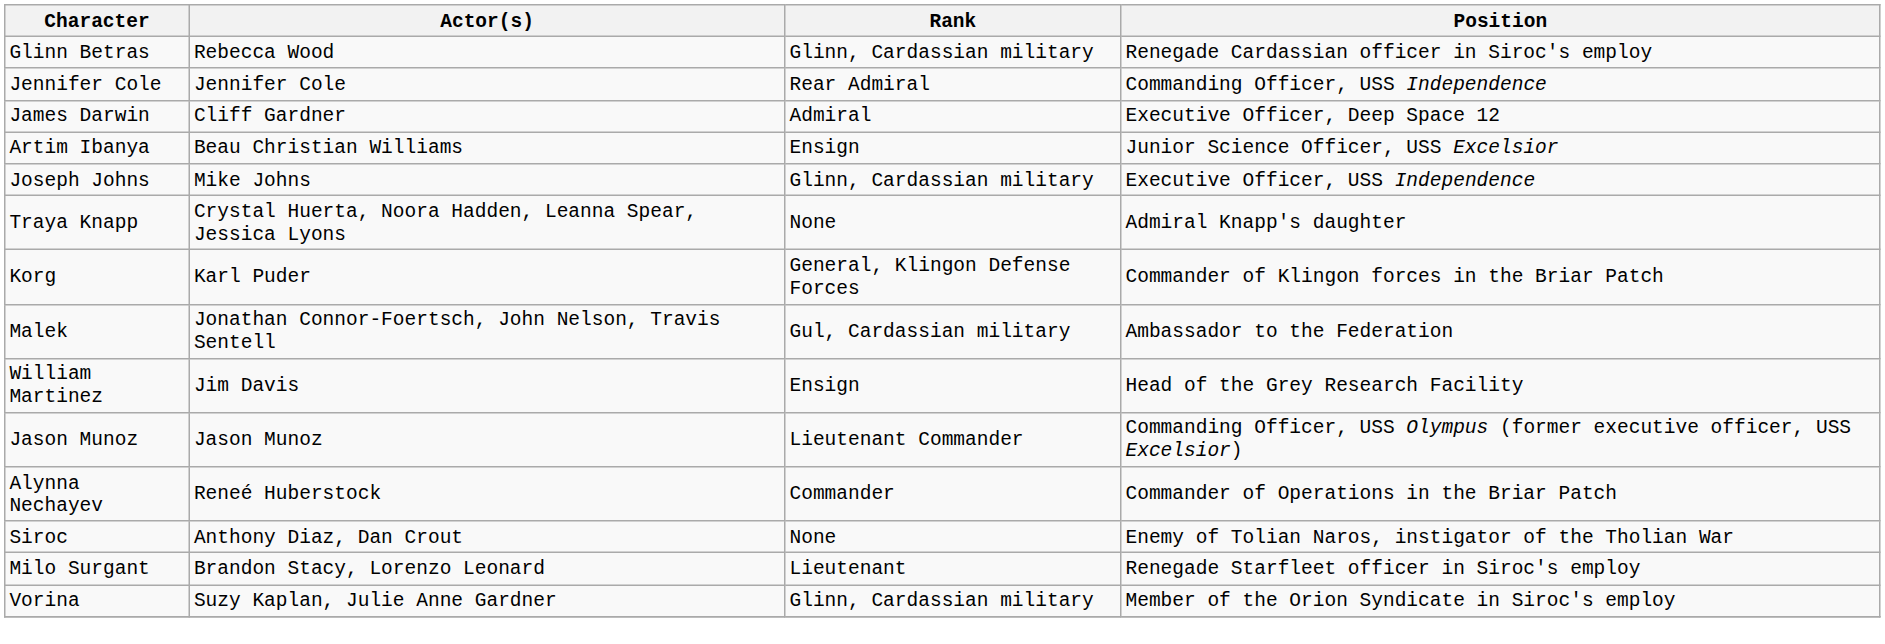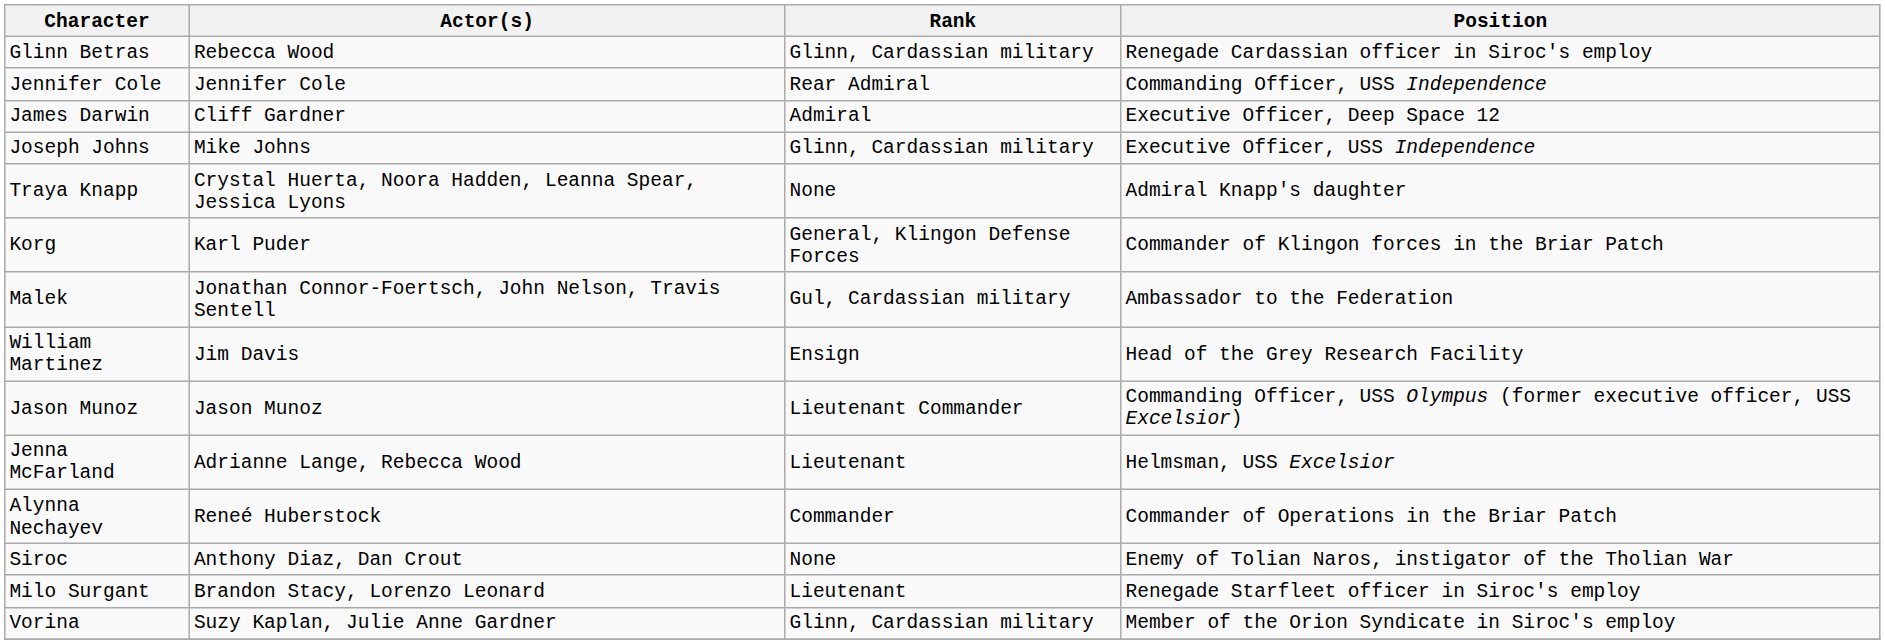- row: Artim Ibanya | Beau Christian Williams | Ensign | Junior Science Officer, USS Excelsior
+ row: Jenna McFarland | Adrianne Lange, Rebecca Wood | Lieutenant | Helmsman, USS Excelsior
